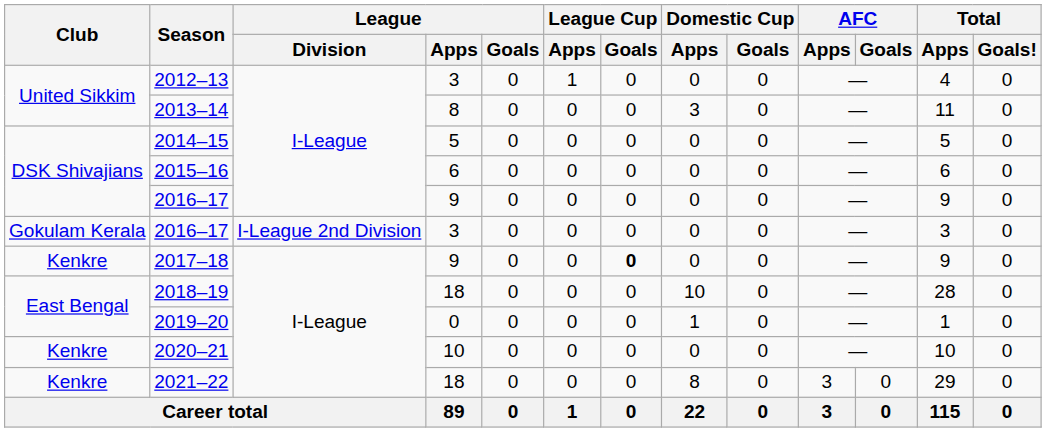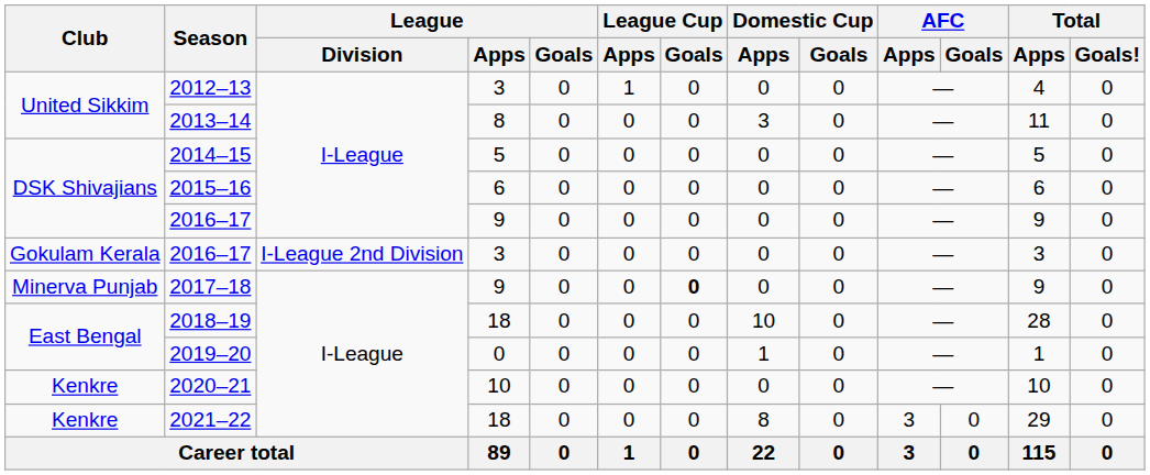2017–18 | Club: Kenkre -> Minerva Punjab
